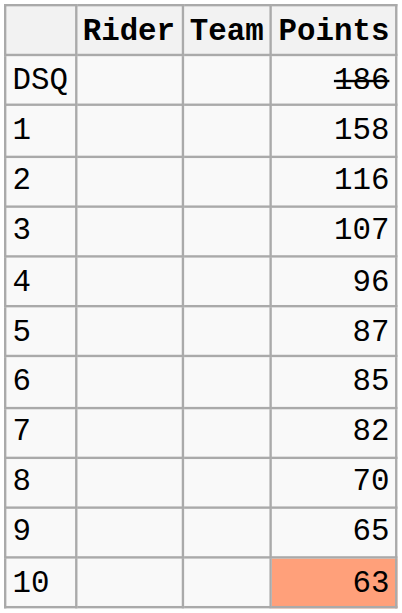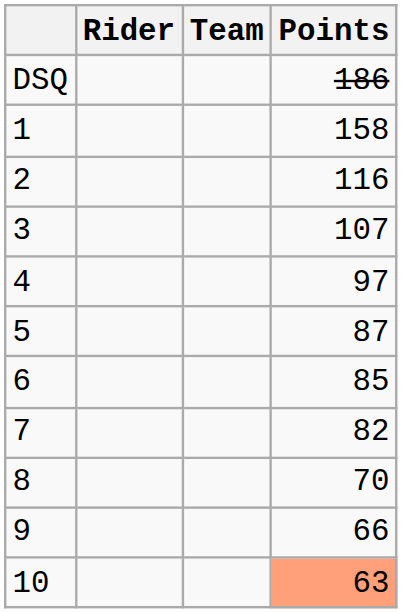4 | Points: 96 -> 97
9 | Points: 65 -> 66
